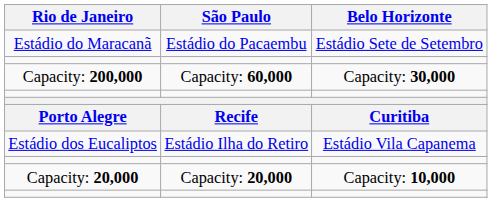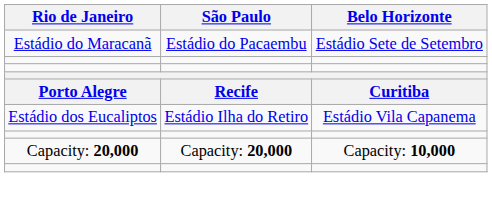- row: Capacity: 200,000 | Capacity: 60,000 | Capacity: 30,000
